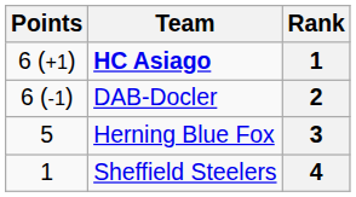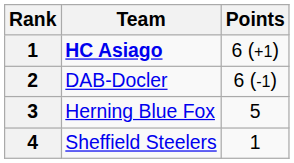columns swapped: Rank <-> Points
